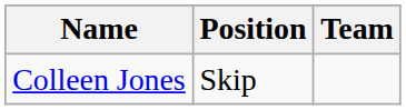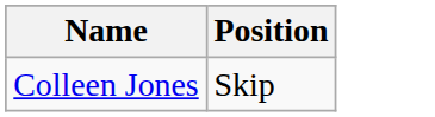- column: Team
